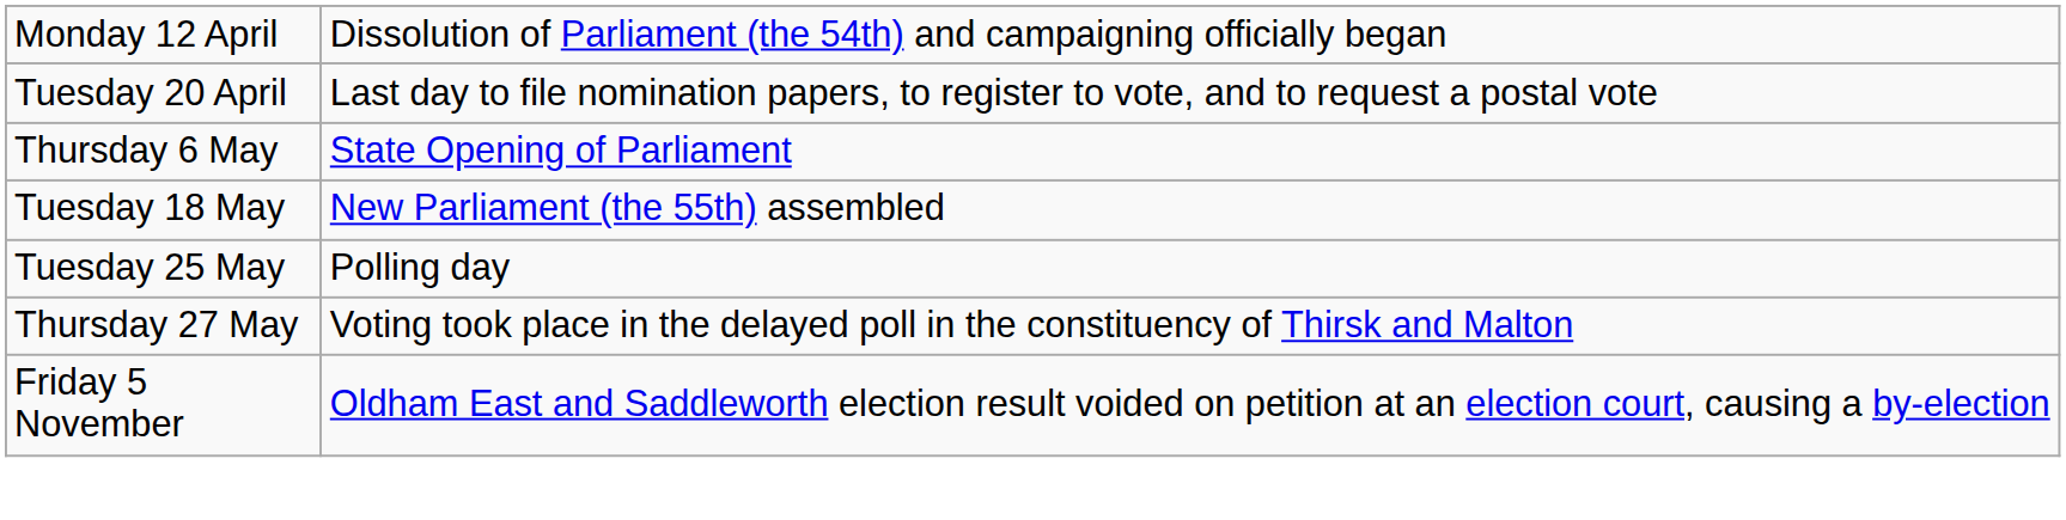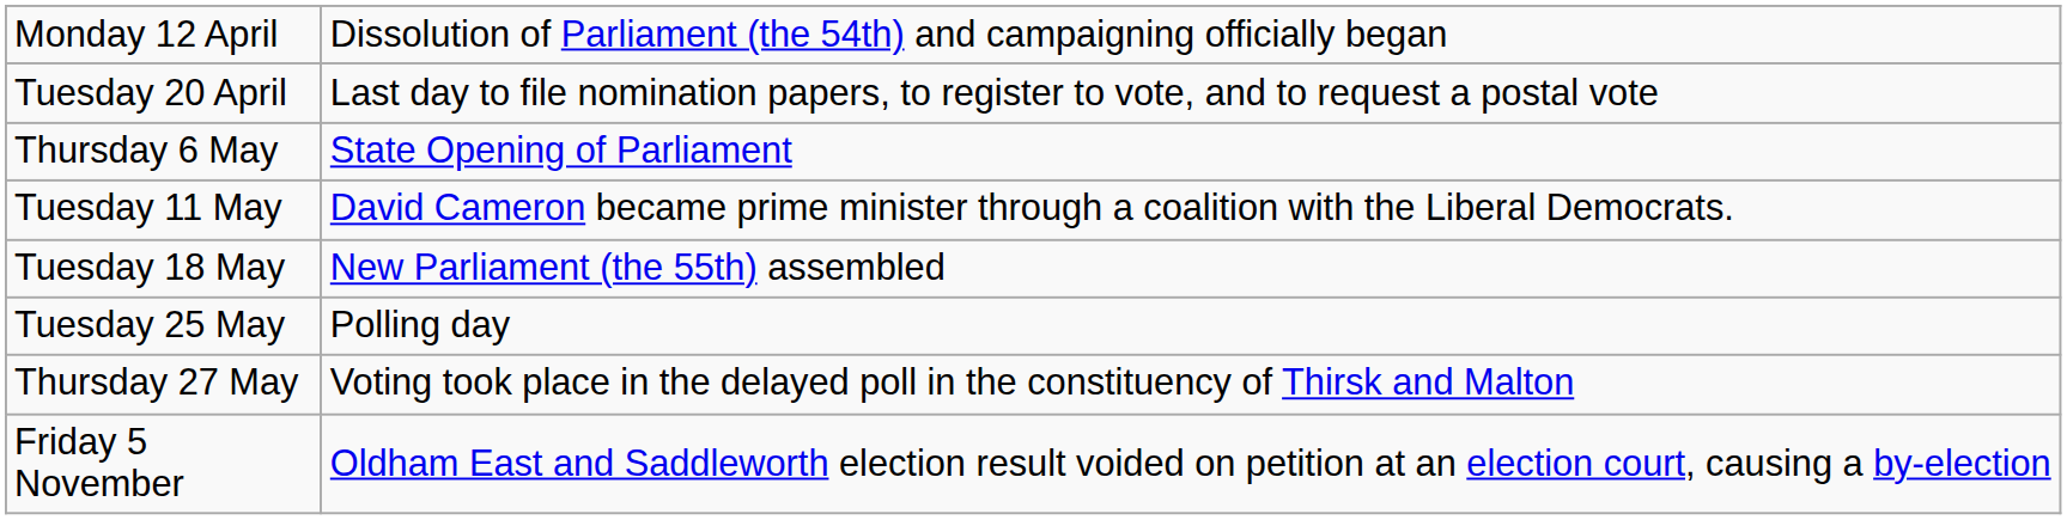+ row: Tuesday 11 May | David Cameron became prime minister through a coalition with the Liberal Democrats.
